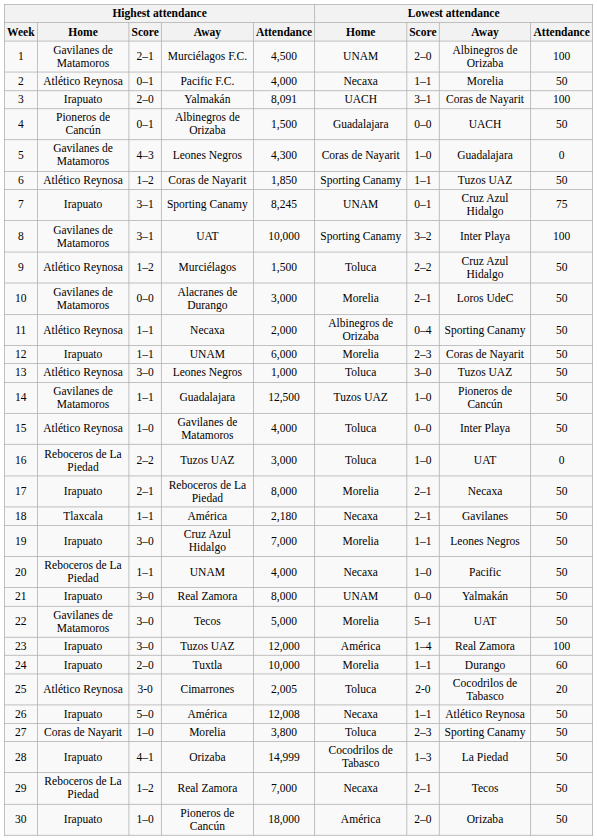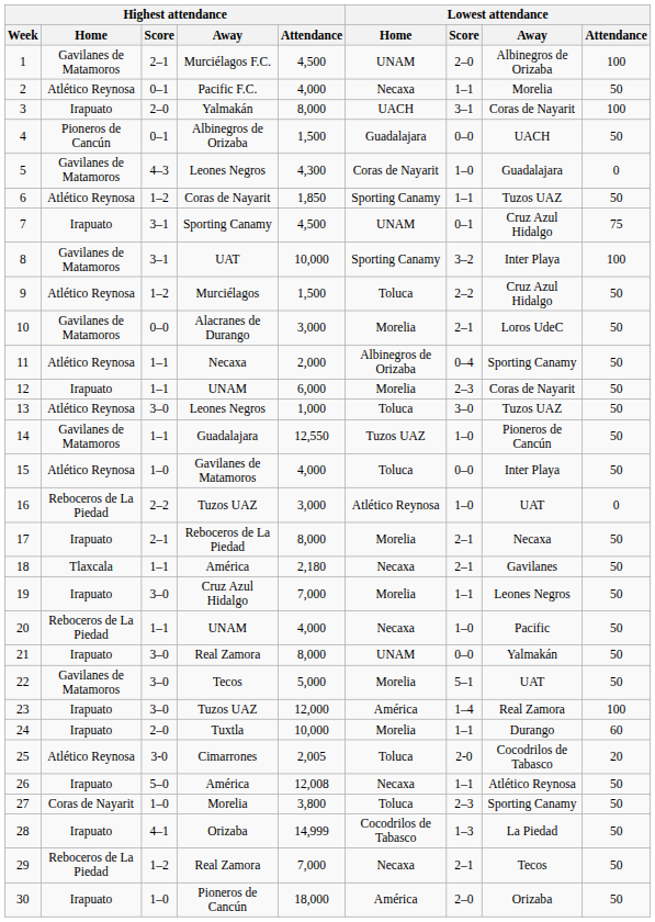3 | Highest attendance / Attendance: 8,091 -> 8,000
7 | Highest attendance / Attendance: 8,245 -> 4,500
14 | Highest attendance / Attendance: 12,500 -> 12,550
16 | Lowest attendance / Home: Toluca -> Atlético Reynosa
